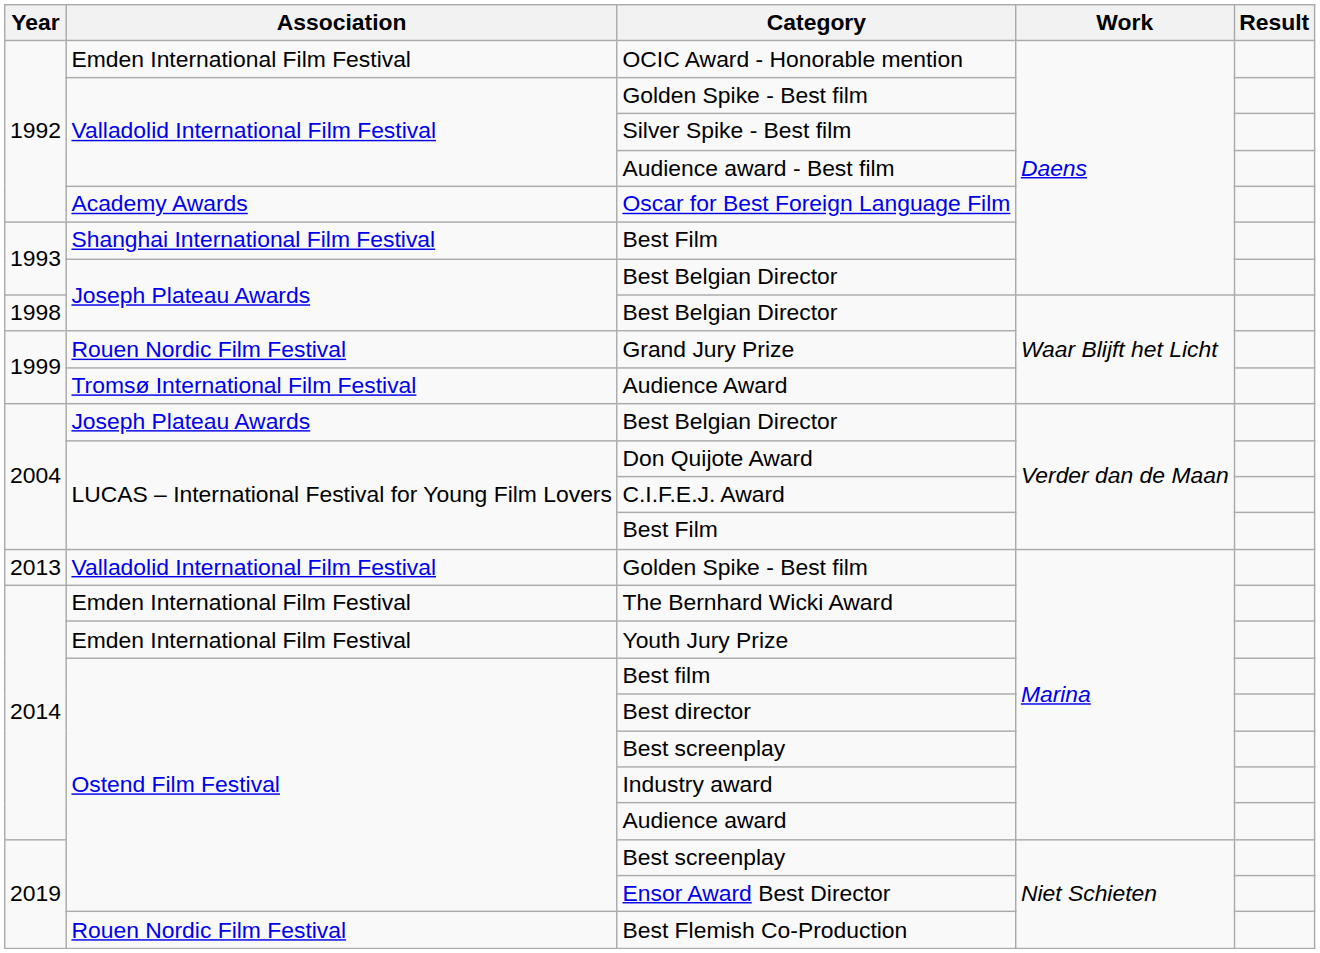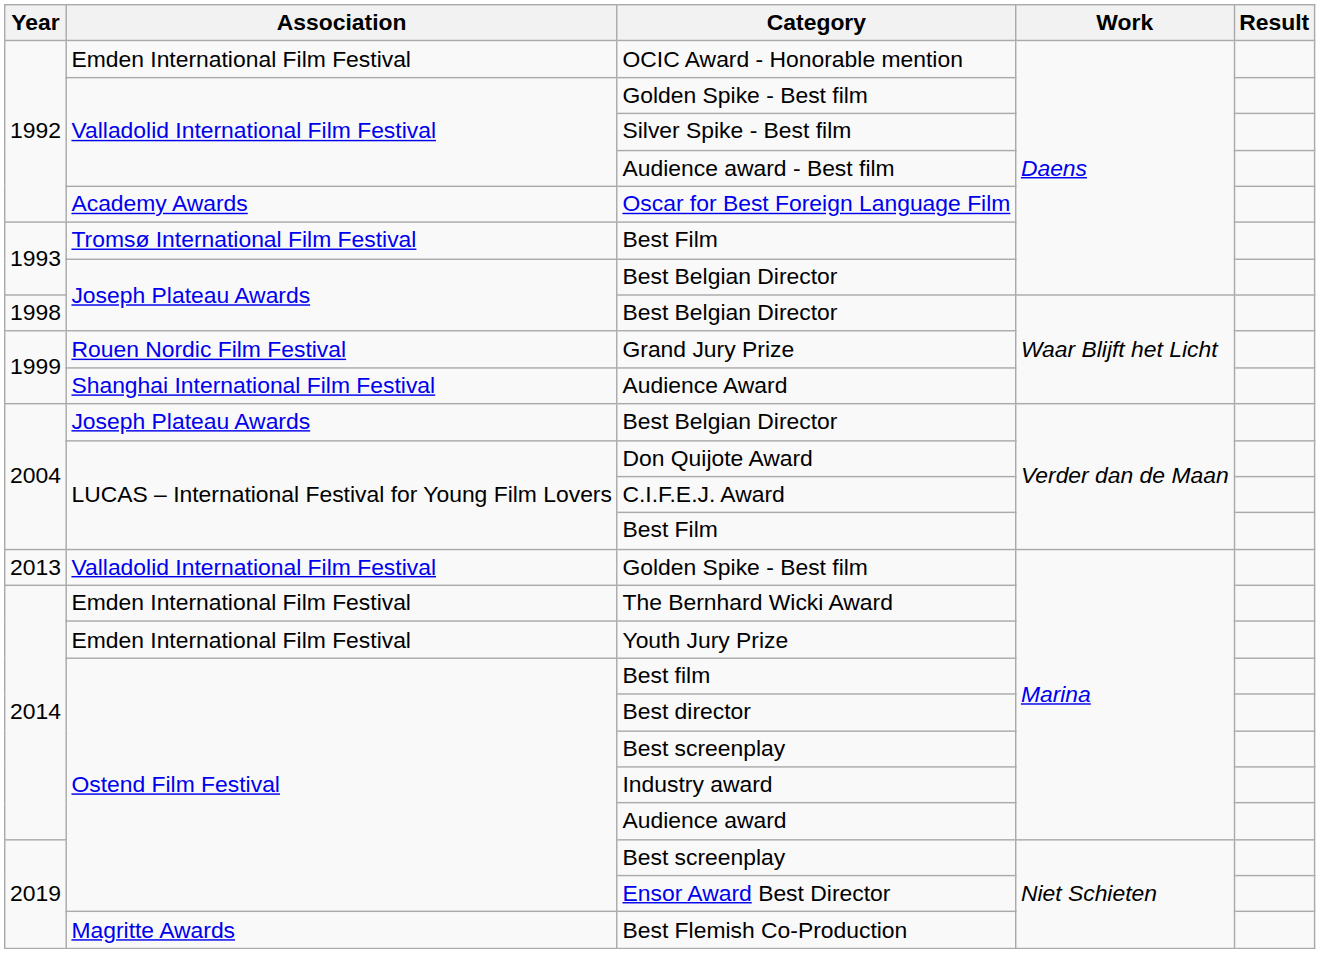1993 / Best Film | Association: Shanghai International Film Festival -> Tromsø International Film Festival
Audience Award | Association: Tromsø International Film Festival -> Shanghai International Film Festival
Best Flemish Co-Production | Association: Rouen Nordic Film Festival -> Magritte Awards
